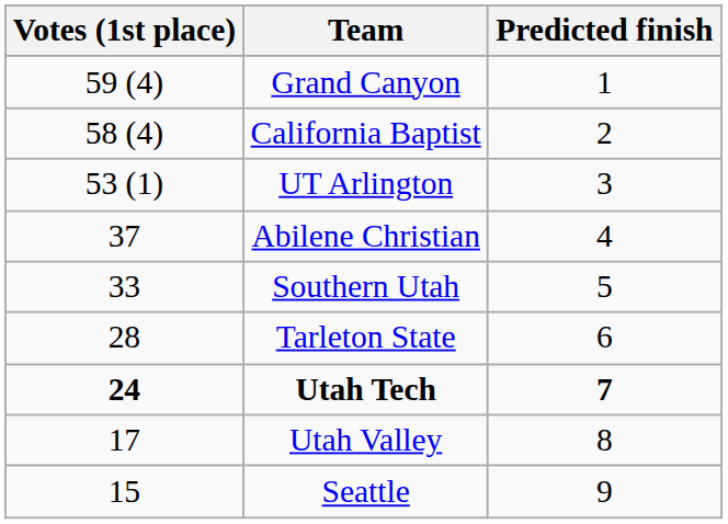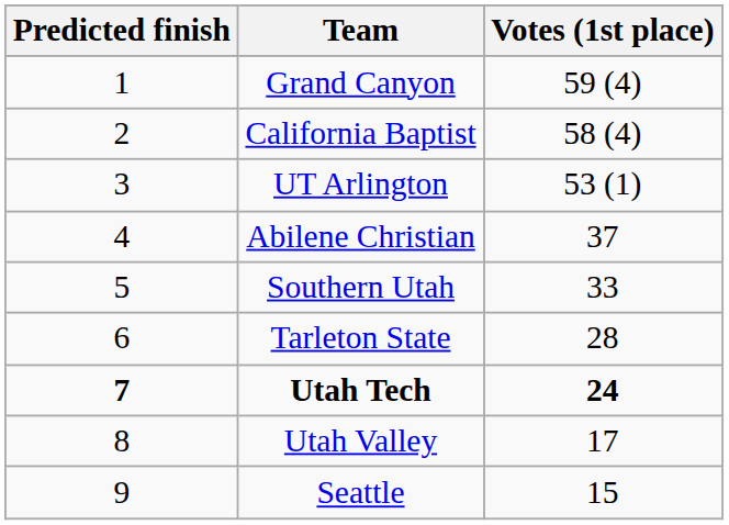columns swapped: Predicted finish <-> Votes (1st place)
